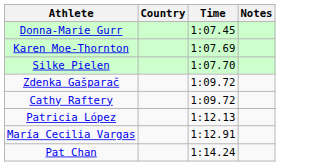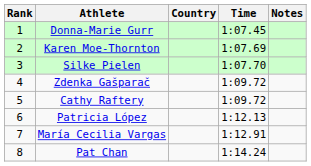+ column: Rank | 1 | 2 | 3 | 4 | 5 | 6 | 7 | 8
